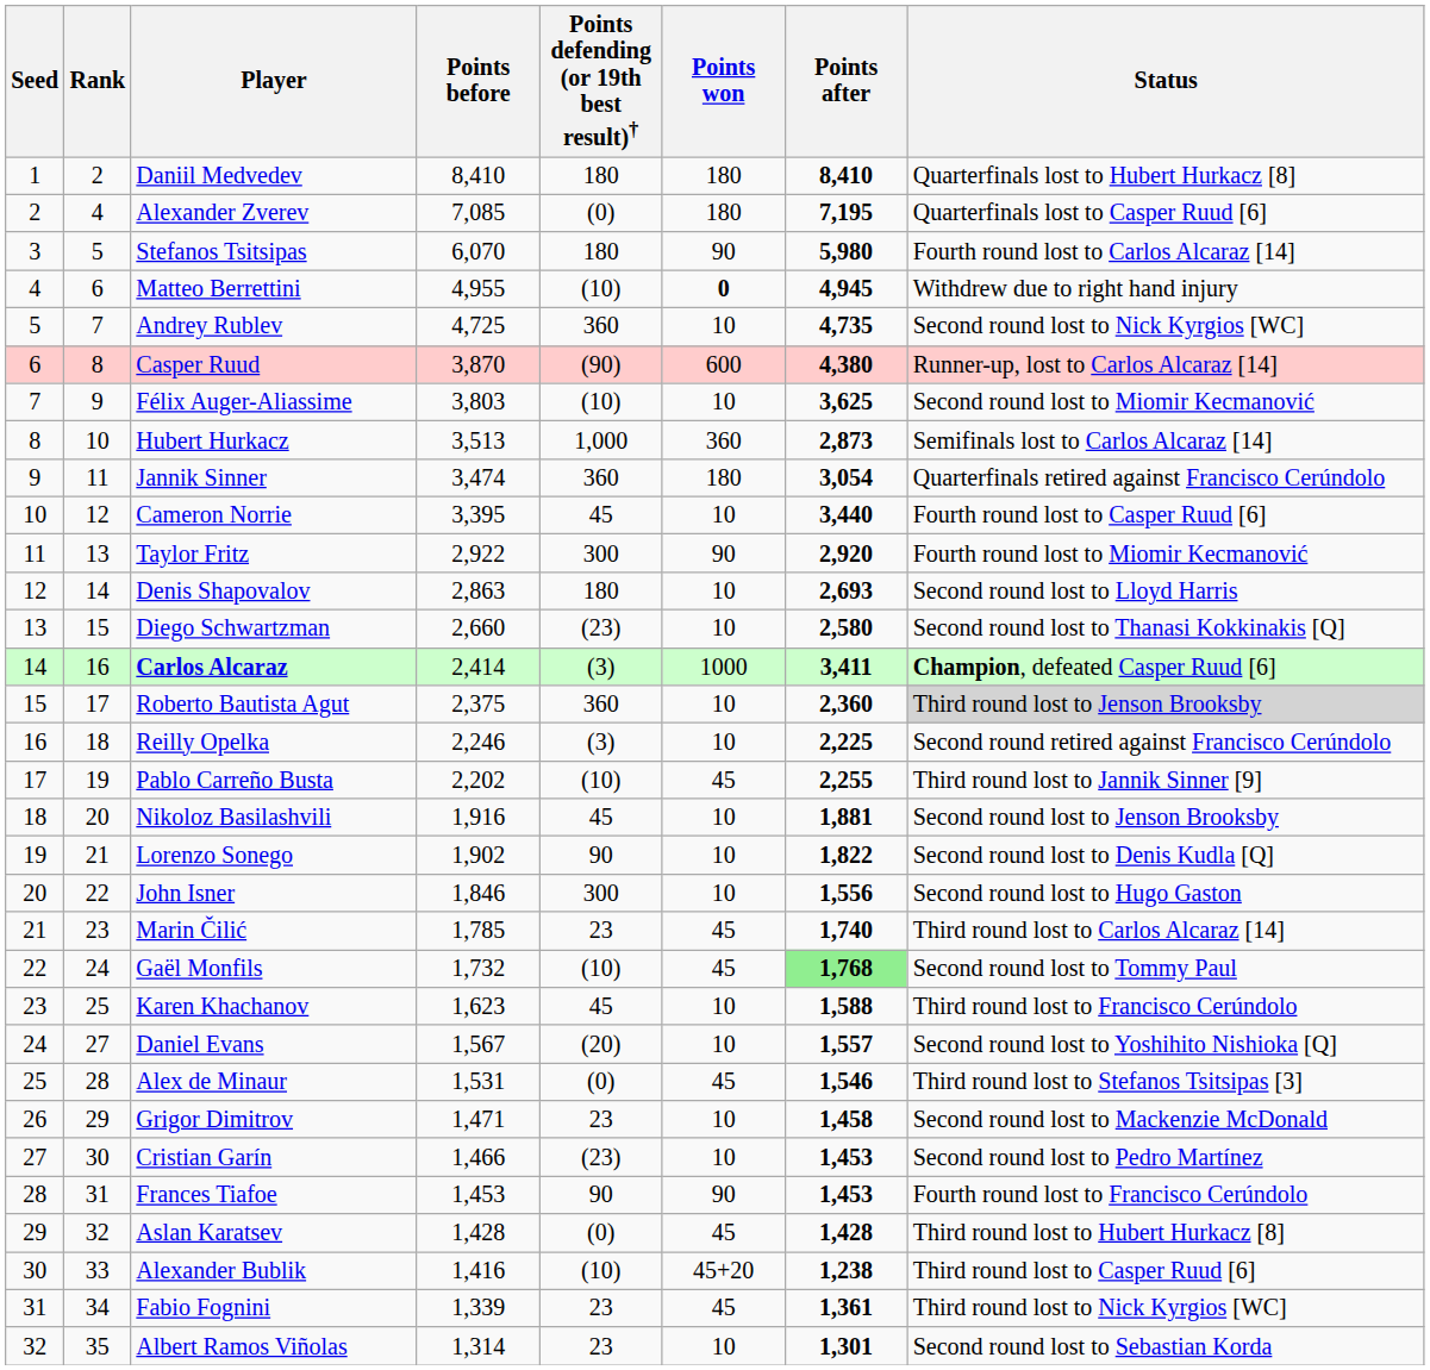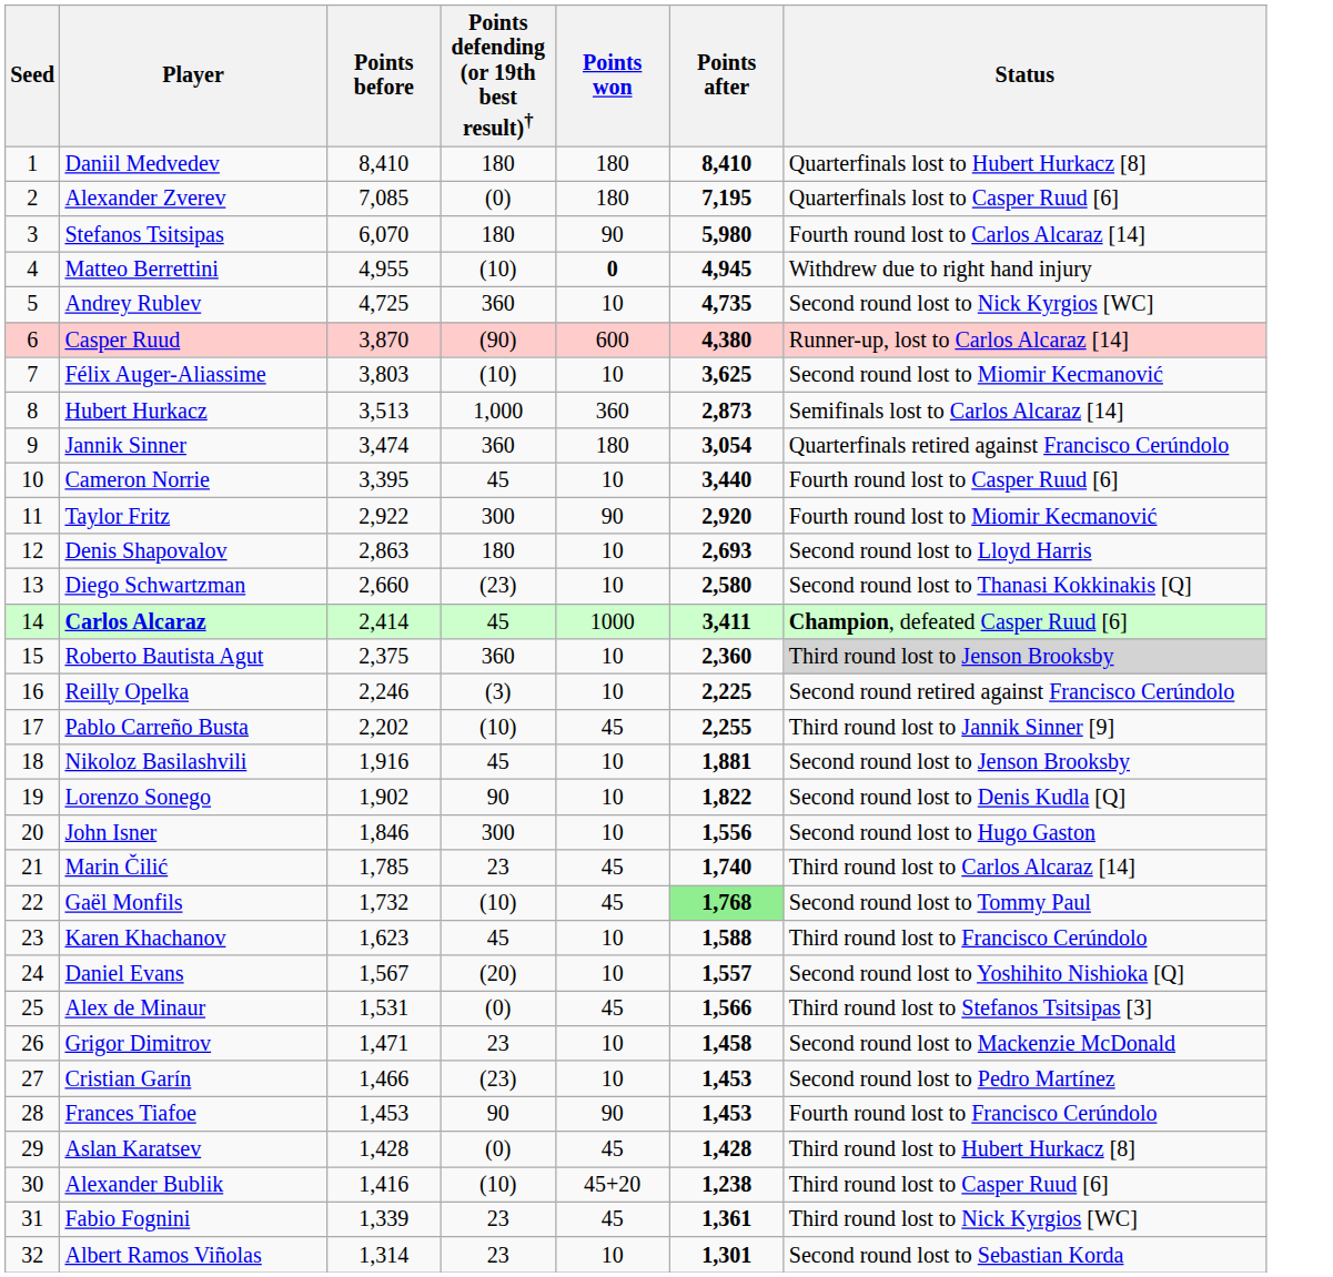- column: Rank | 2 | 4 | 5 | 6 | 7 | 8 | 9 | 10 | 11 | 12 | 13 | 14 | 15 | 16 | 17 | 18 | 19 | 20 | 21 | 22 | 23 | 24 | 25 | 27 | 28 | 29 | 30 | 31 | 32 | 33 | 34 | 35
Carlos Alcaraz | Points defending (or 19th best result)†: (3) -> 45
Alex de Minaur | Points after: 1,546 -> 1,566
